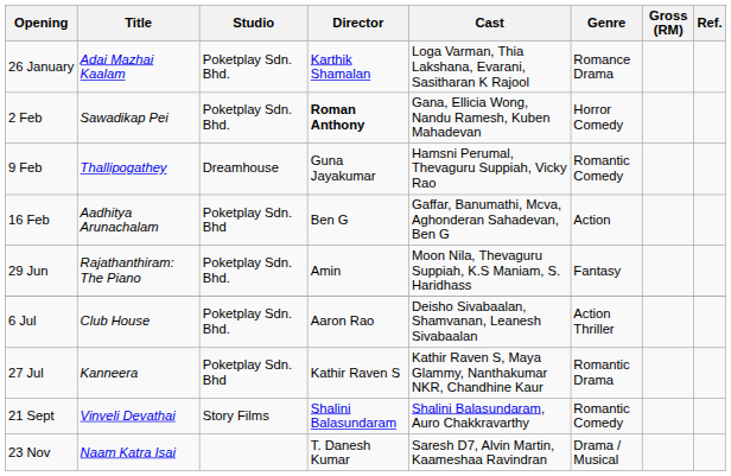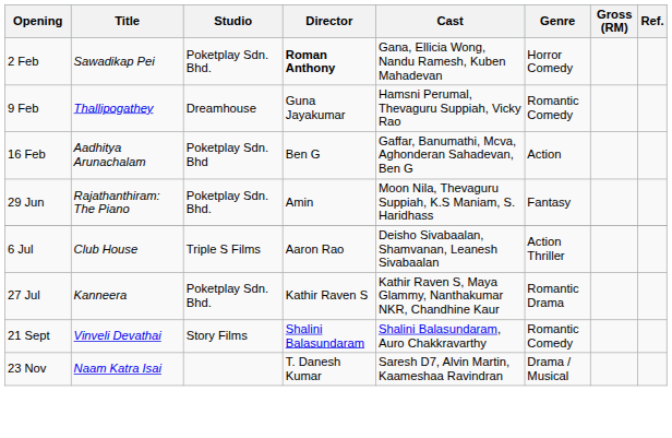- row: 26 January | Adai Mazhai Kaalam | Poketplay Sdn. Bhd. | Karthik Shamalan | Loga Varman, Thia Lakshana, Evarani, Sasitharan K Rajool | Romance Drama
6 Jul | Studio: Poketplay Sdn. Bhd. -> Triple S Films
27 Jul | Studio: Poketplay Sdn. Bhd -> Poketplay Sdn. Bhd.
